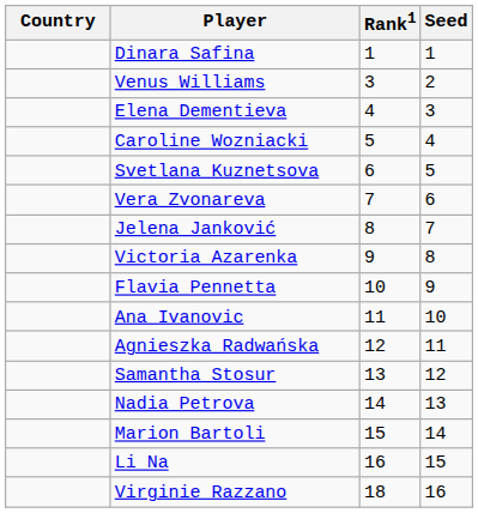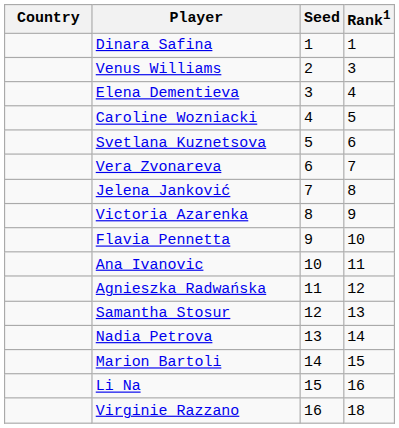columns swapped: Rank1 <-> Seed
